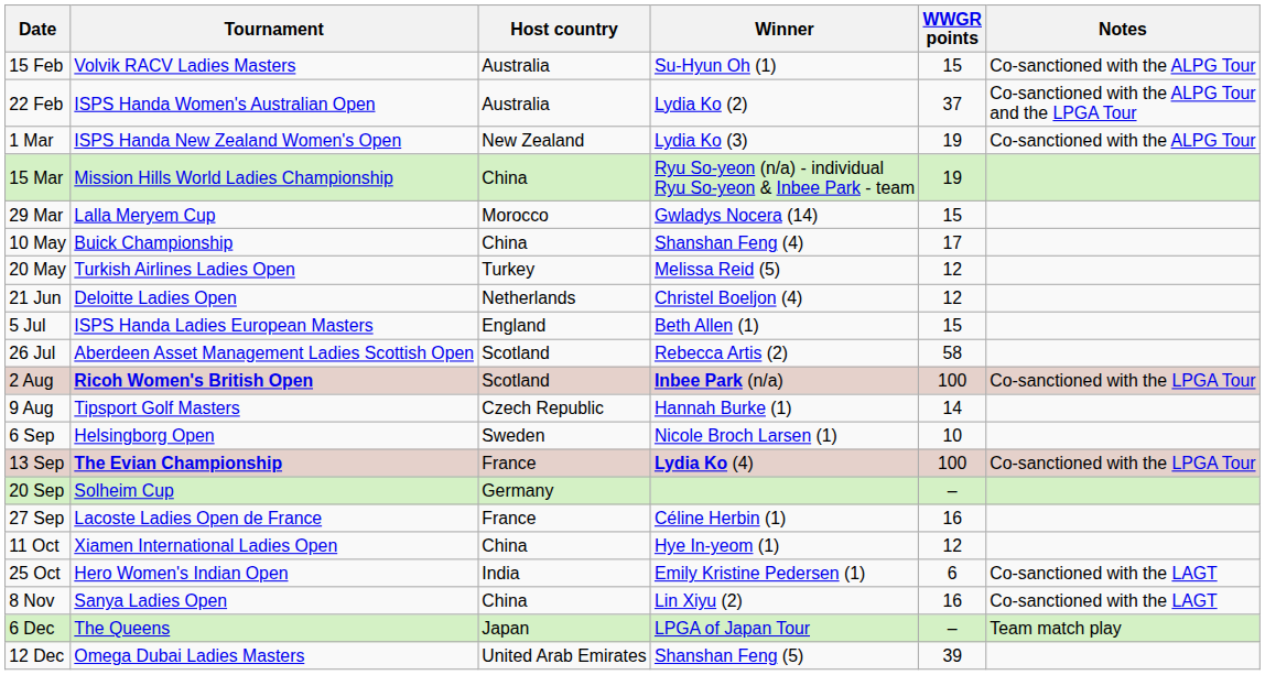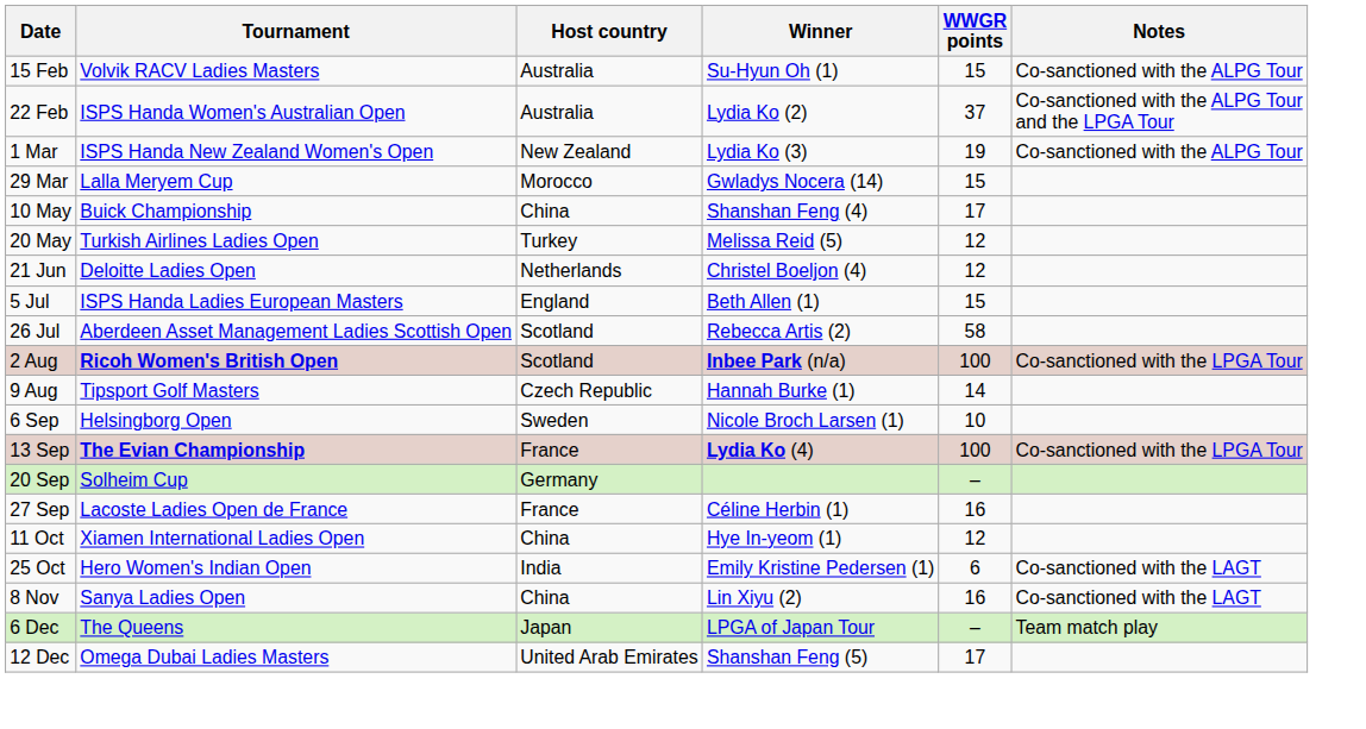- row: 15 Mar | Mission Hills World Ladies Championship | China | Ryu So-yeon (n/a) - individual Ryu So-yeon & Inbee Park - team | 19
12 Dec | WWGR points: 39 -> 17
